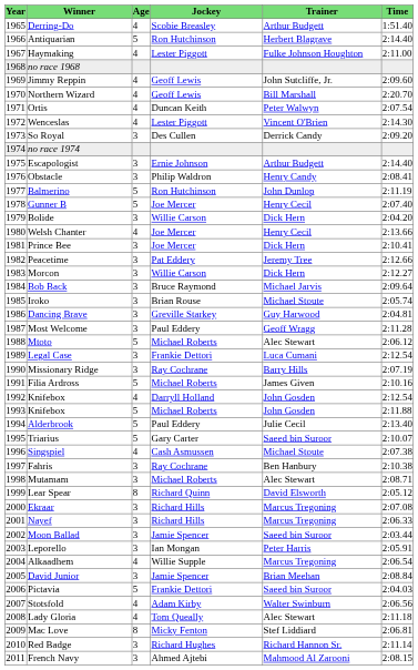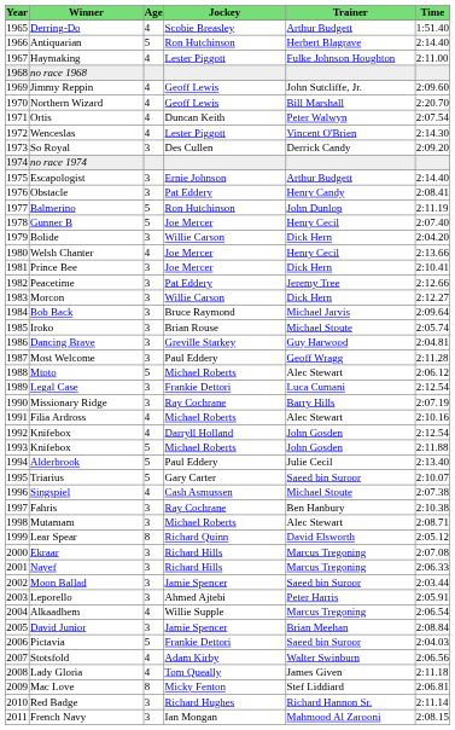Obstacle | Jockey: Philip Waldron -> Pat Eddery
Filia Ardross | Age: 5 -> 4
Filia Ardross | Trainer: James Given -> Alec Stewart
Leporello | Jockey: Ian Mongan -> Ahmed Ajtebi
Lady Gloria | Trainer: Alec Stewart -> James Given
French Navy | Jockey: Ahmed Ajtebi -> Ian Mongan
